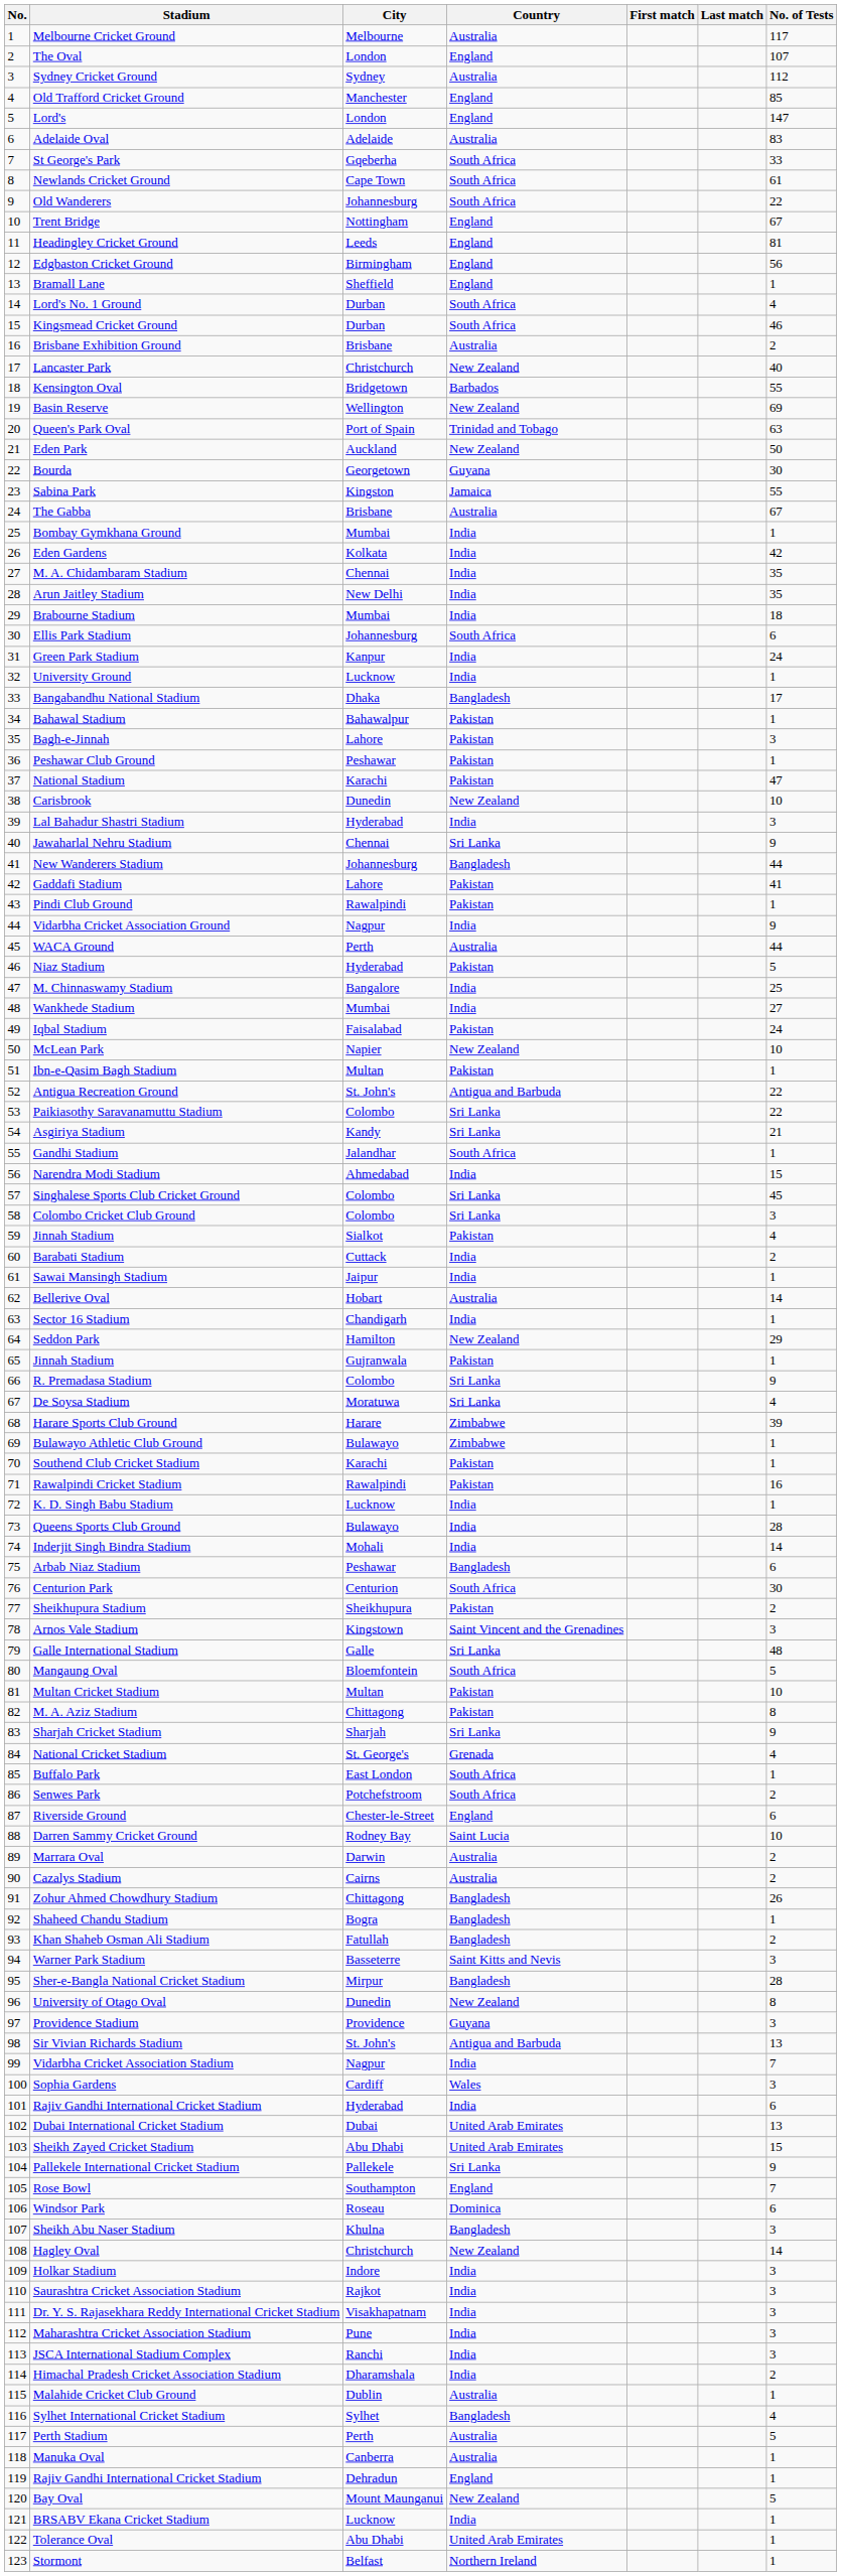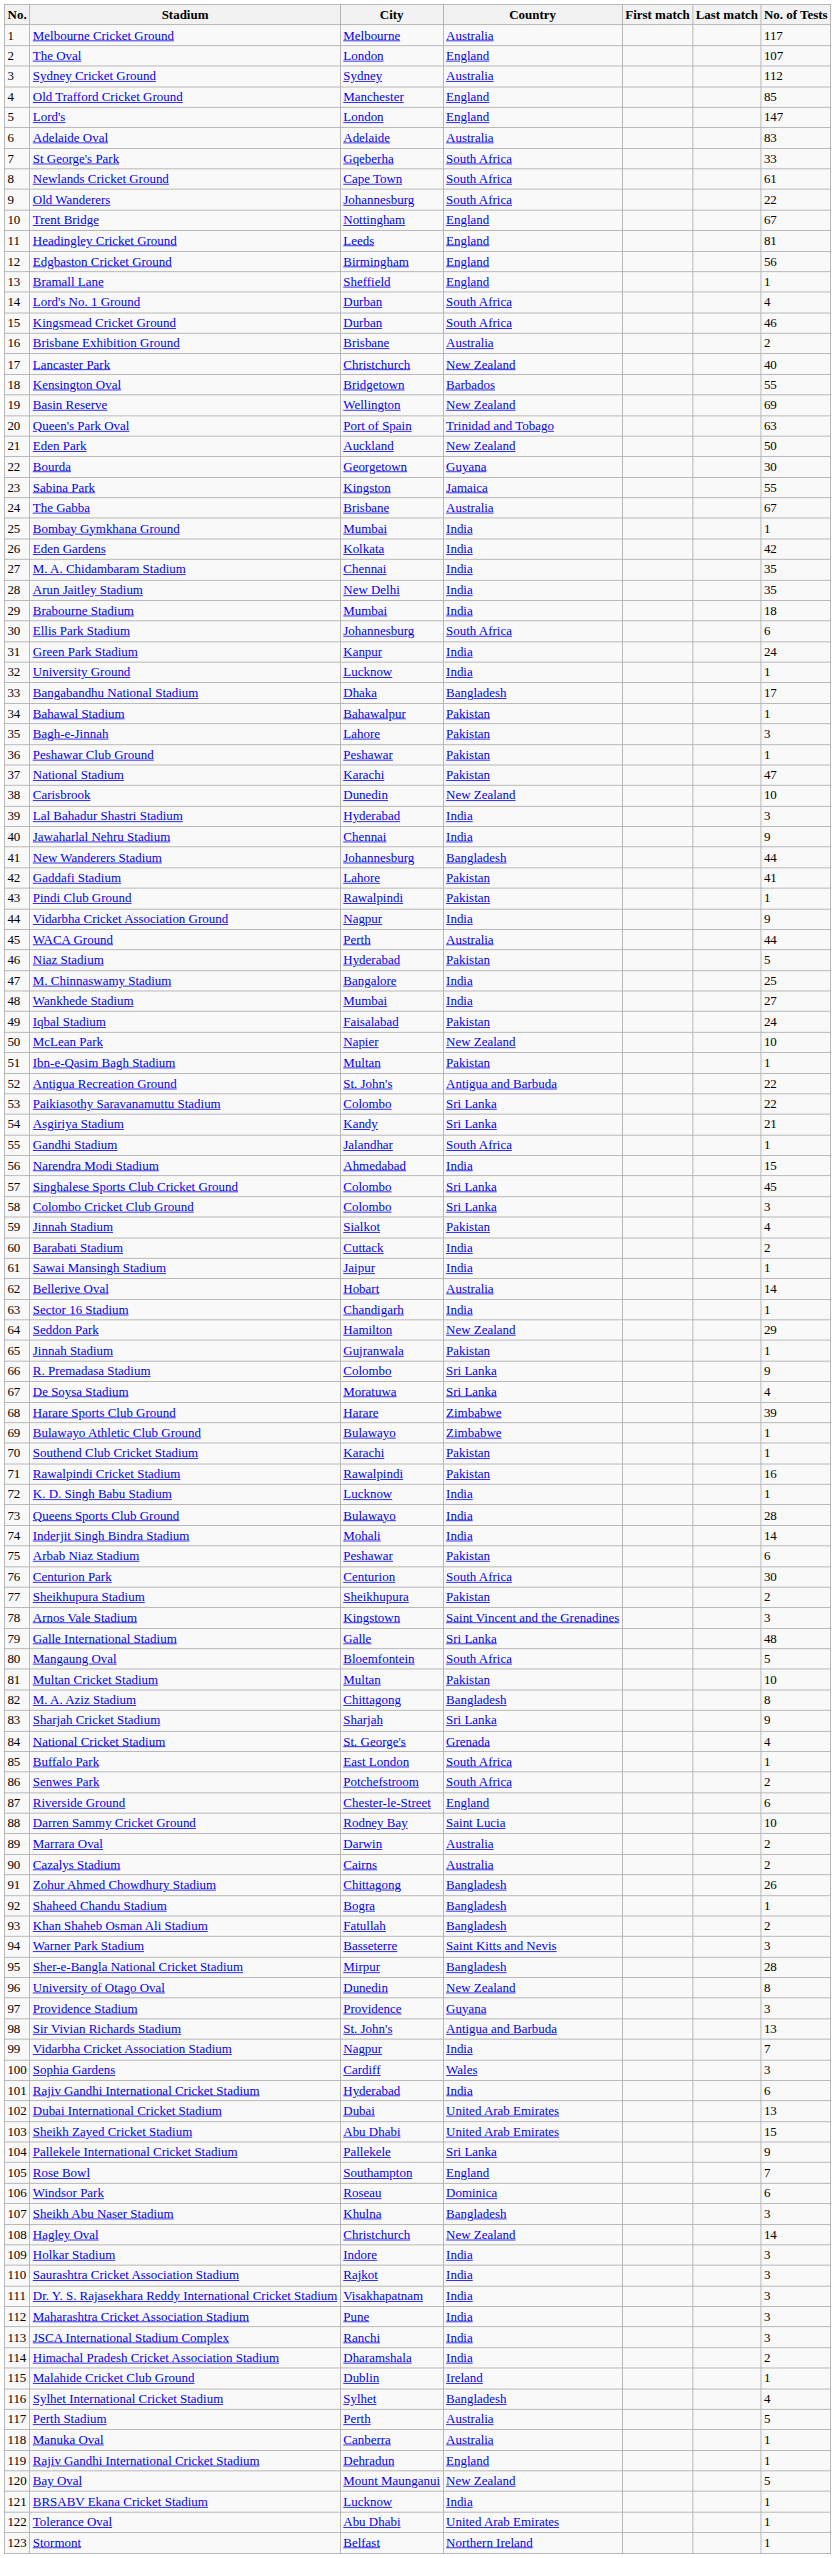Jawaharlal Nehru Stadium | Country: Sri Lanka -> India
Arbab Niaz Stadium | Country: Bangladesh -> Pakistan
M. A. Aziz Stadium | Country: Pakistan -> Bangladesh
Malahide Cricket Club Ground | Country: Australia -> Ireland
